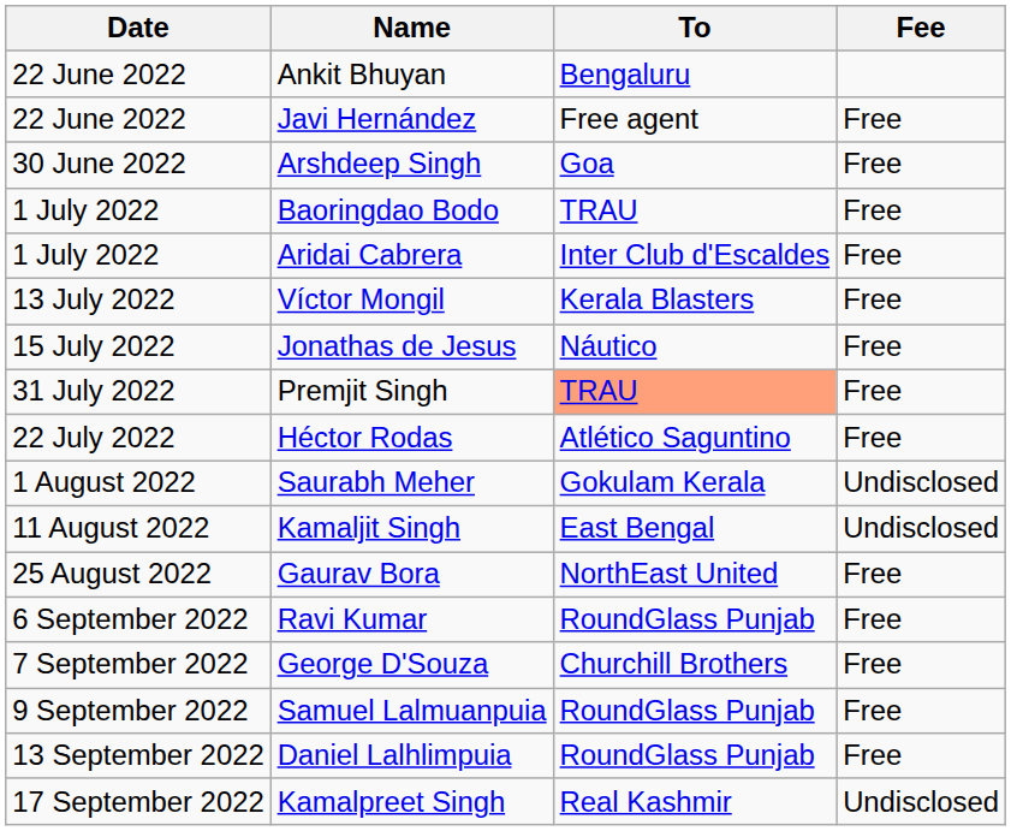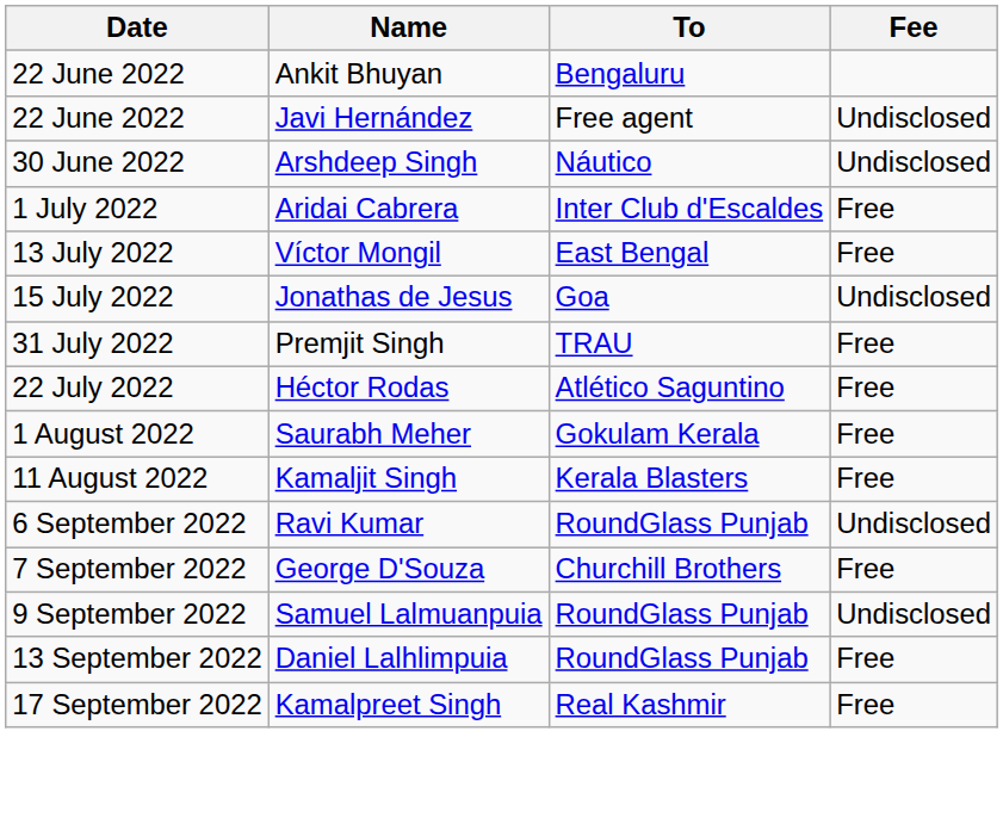Javi Hernández | Fee: Free -> Undisclosed
Arshdeep Singh | To: Goa -> Náutico
Arshdeep Singh | Fee: Free -> Undisclosed
- row: 1 July 2022 | Baoringdao Bodo | TRAU | Free
Víctor Mongil | To: Kerala Blasters -> East Bengal
Jonathas de Jesus | To: Náutico -> Goa
Jonathas de Jesus | Fee: Free -> Undisclosed
Premjit Singh | To: lightsalmon background -> no background
Saurabh Meher | Fee: Undisclosed -> Free
Kamaljit Singh | To: East Bengal -> Kerala Blasters
Kamaljit Singh | Fee: Undisclosed -> Free
- row: 25 August 2022 | Gaurav Bora | NorthEast United | Free
Ravi Kumar | Fee: Free -> Undisclosed
Samuel Lalmuanpuia | Fee: Free -> Undisclosed
Kamalpreet Singh | Fee: Undisclosed -> Free
